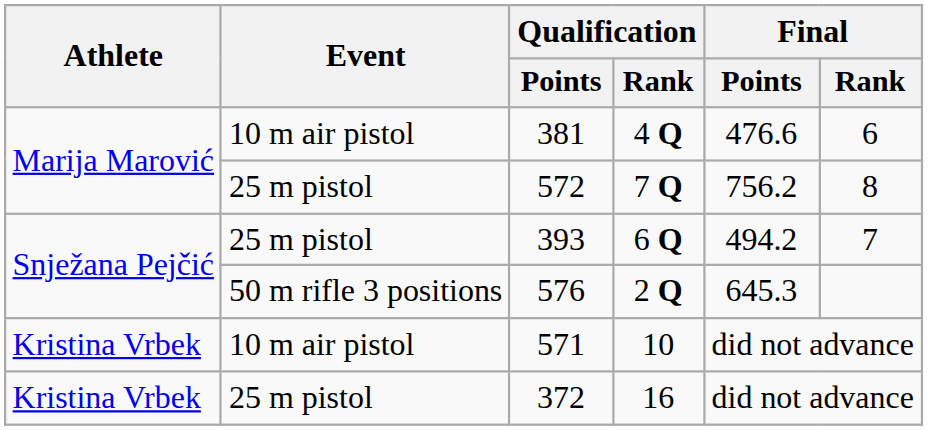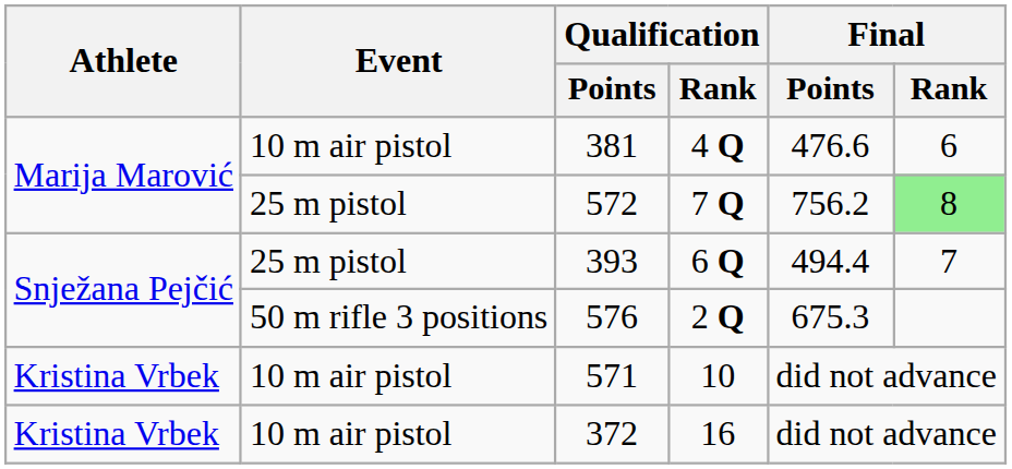572 | Final / Rank: no background -> lightgreen background
393 | Final / Points: 494.2 -> 494.4
576 | Final / Points: 645.3 -> 675.3
372 | Event: 25 m pistol -> 10 m air pistol
